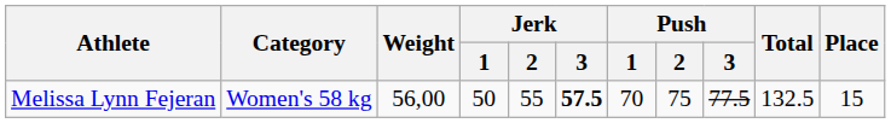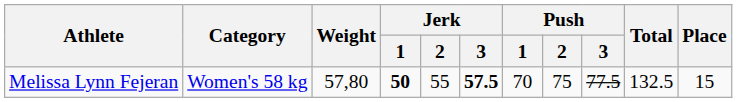Melissa Lynn Fejeran | Weight: 56,00 -> 57,80
Melissa Lynn Fejeran | Jerk / 1: normal -> bold
